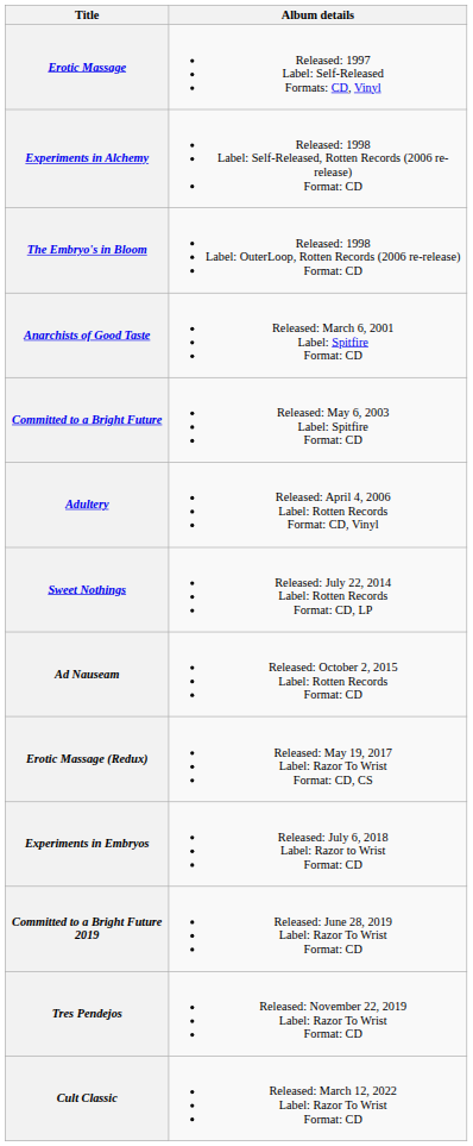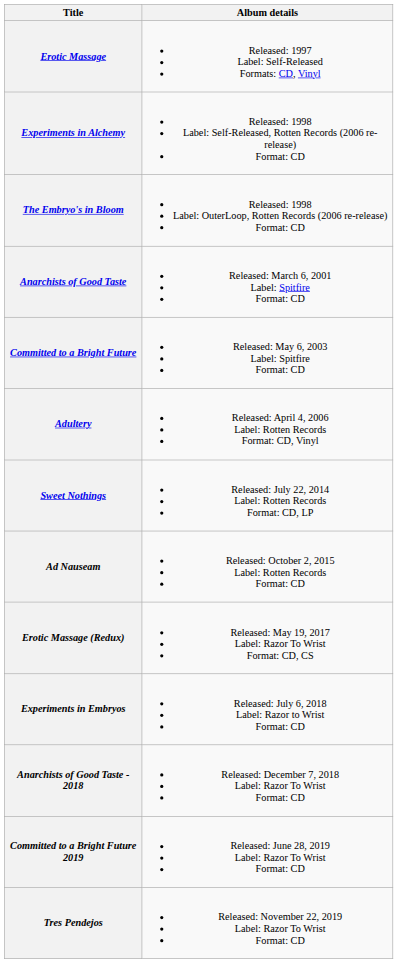+ row: Anarchists of Good Taste - 2018 | Released: December 7, 2018 Label: Razor To Wrist Format: CD
- row: Cult Classic | Released: March 12, 2022 Label: Razor To Wrist Format: CD
